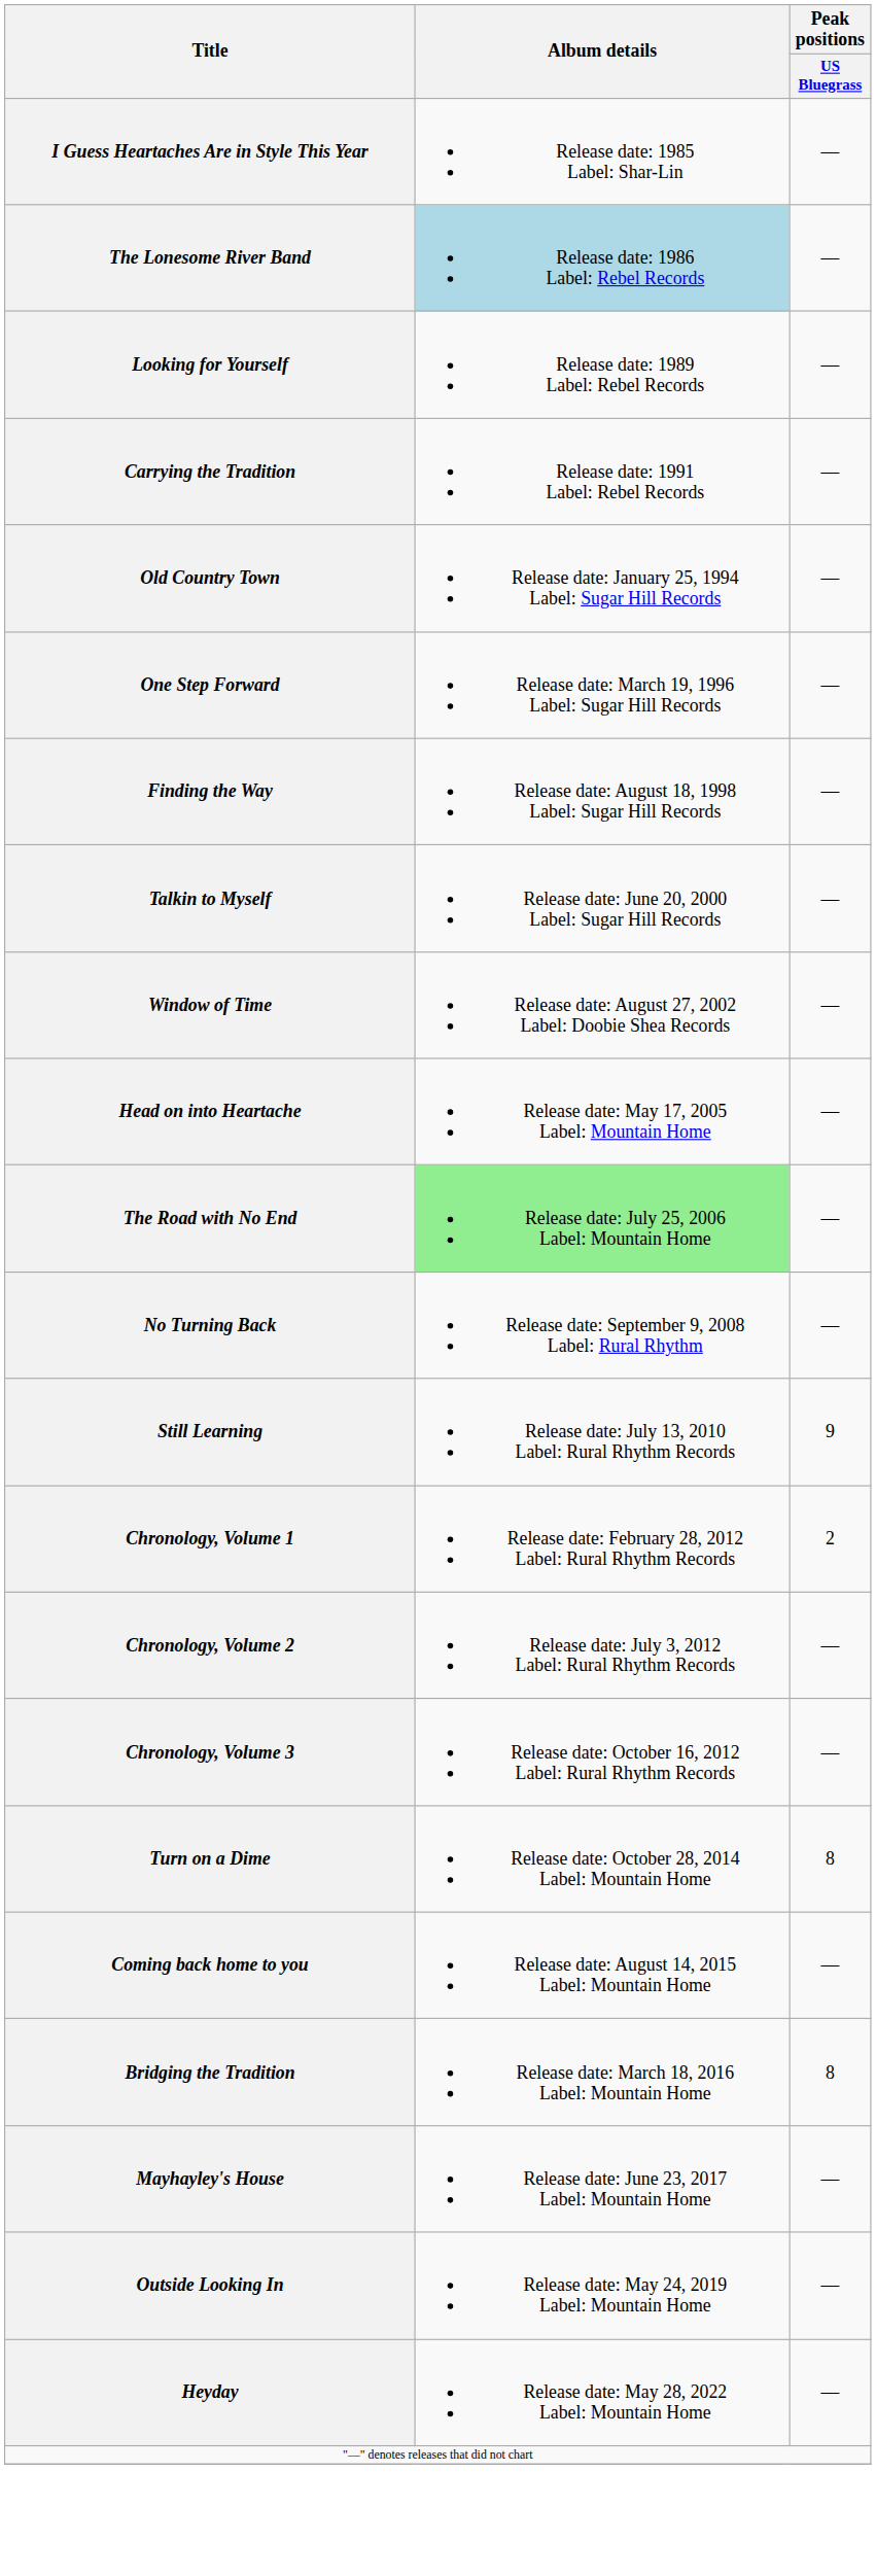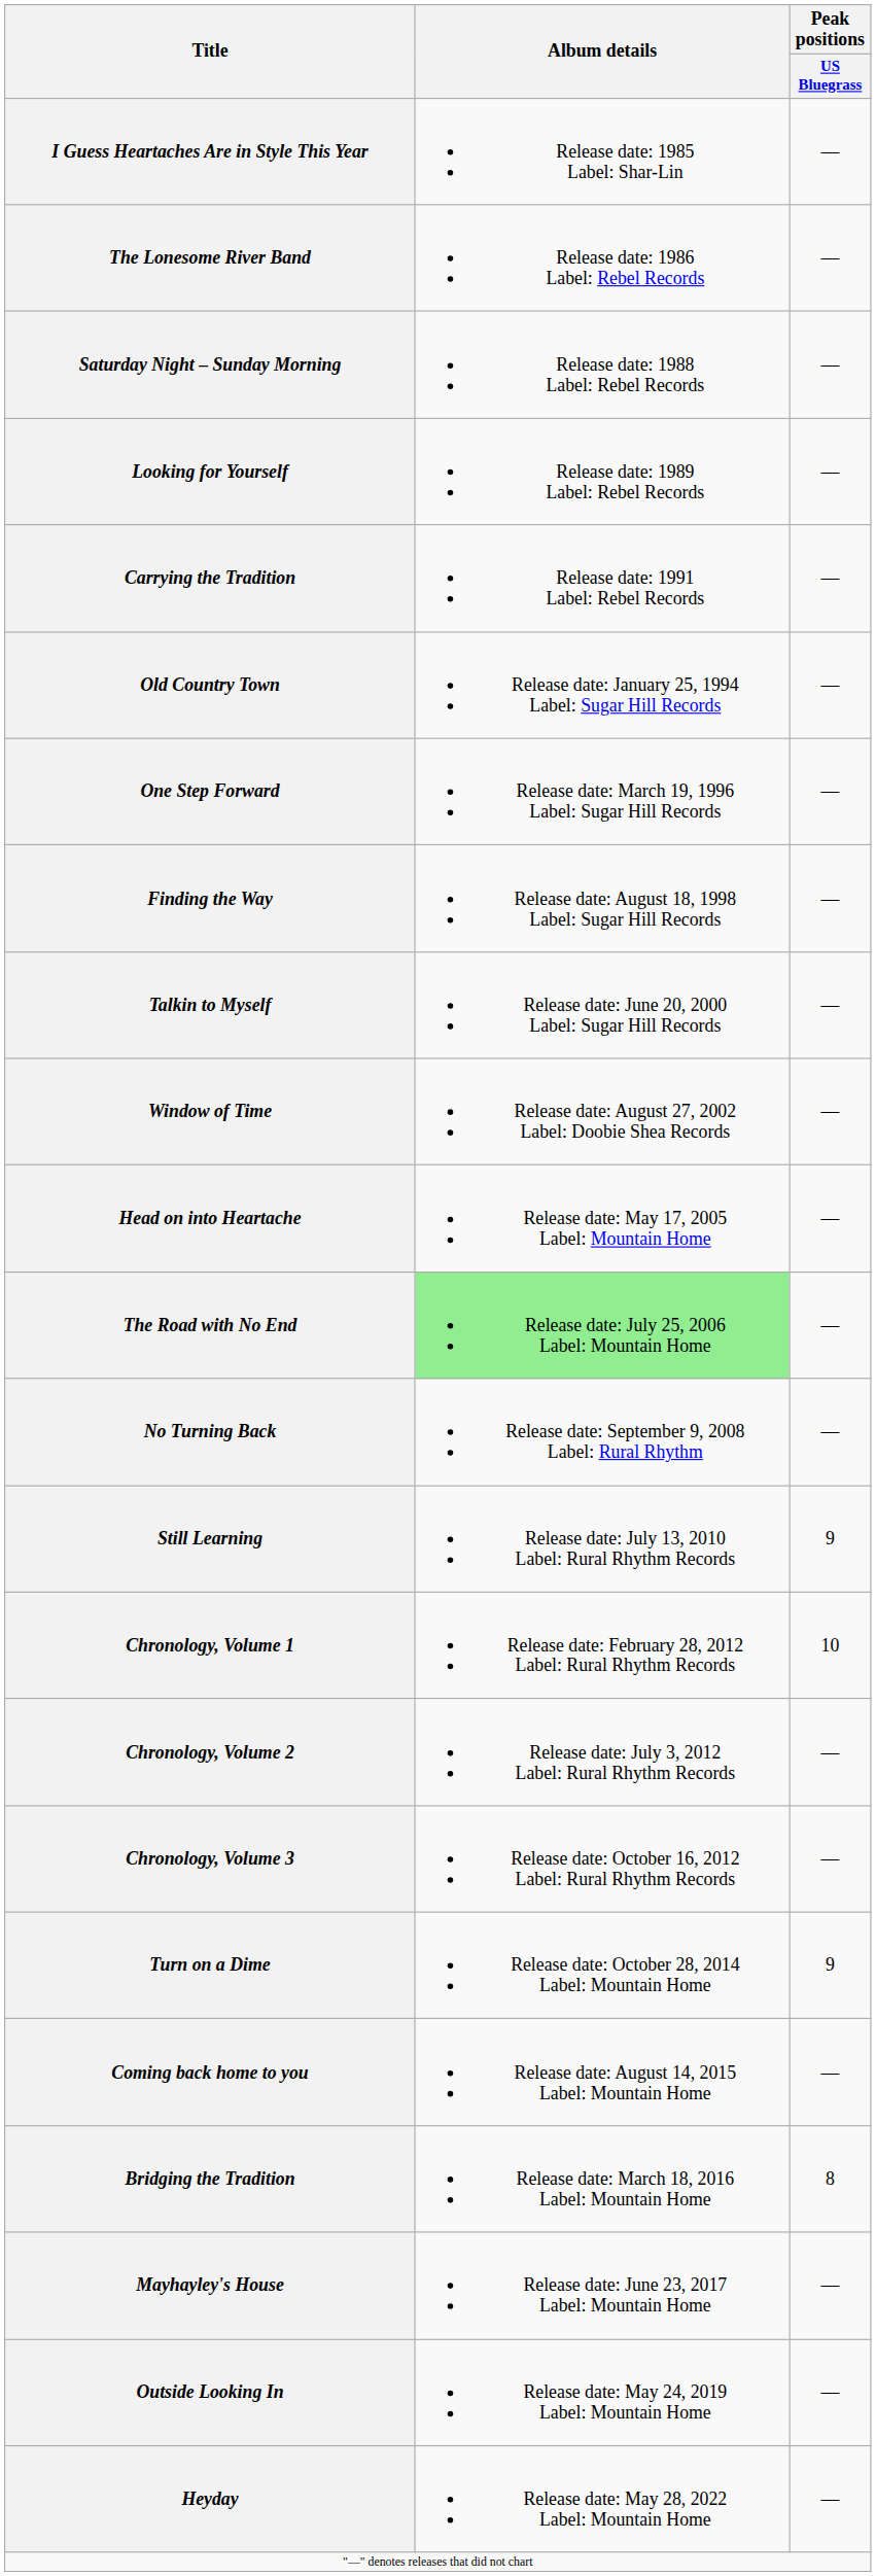The Lonesome River Band | Album details: lightblue background -> no background
+ row: Saturday Night – Sunday Morning | Release date: 1988 Label: Rebel Records | —
Chronology, Volume 1 | Peak positions / US Bluegrass: 2 -> 10
Turn on a Dime | Peak positions / US Bluegrass: 8 -> 9
